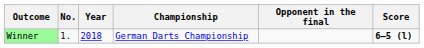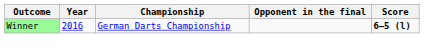- column: No. | 1.
Winner | Year: 2018 -> 2016
